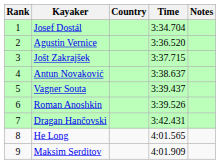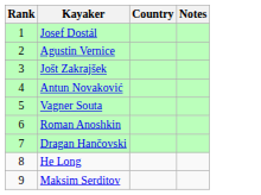- column: Time | 3:34.704 | 3:36.520 | 3:37.715 | 3:38.637 | 3:39.437 | 3:39.526 | 3:42.431 | 4:01.565 | 4:01.909
